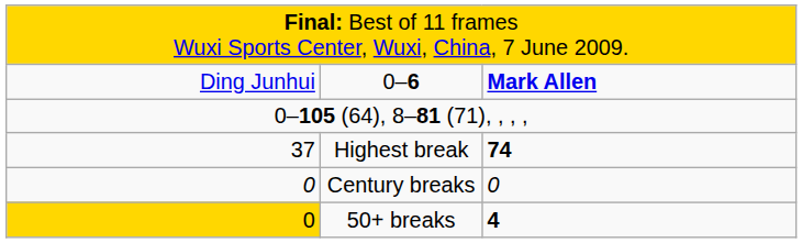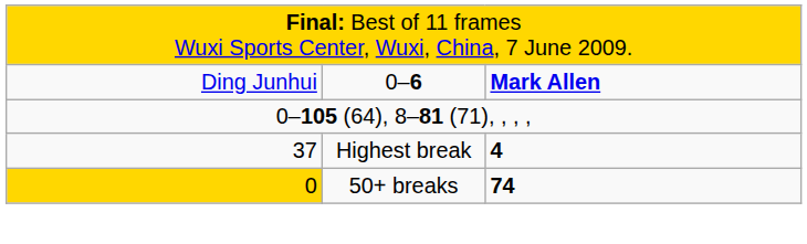Highest break | column 3: 74 -> 4
- row: 0 | Century breaks | 0
50+ breaks | column 3: 4 -> 74
